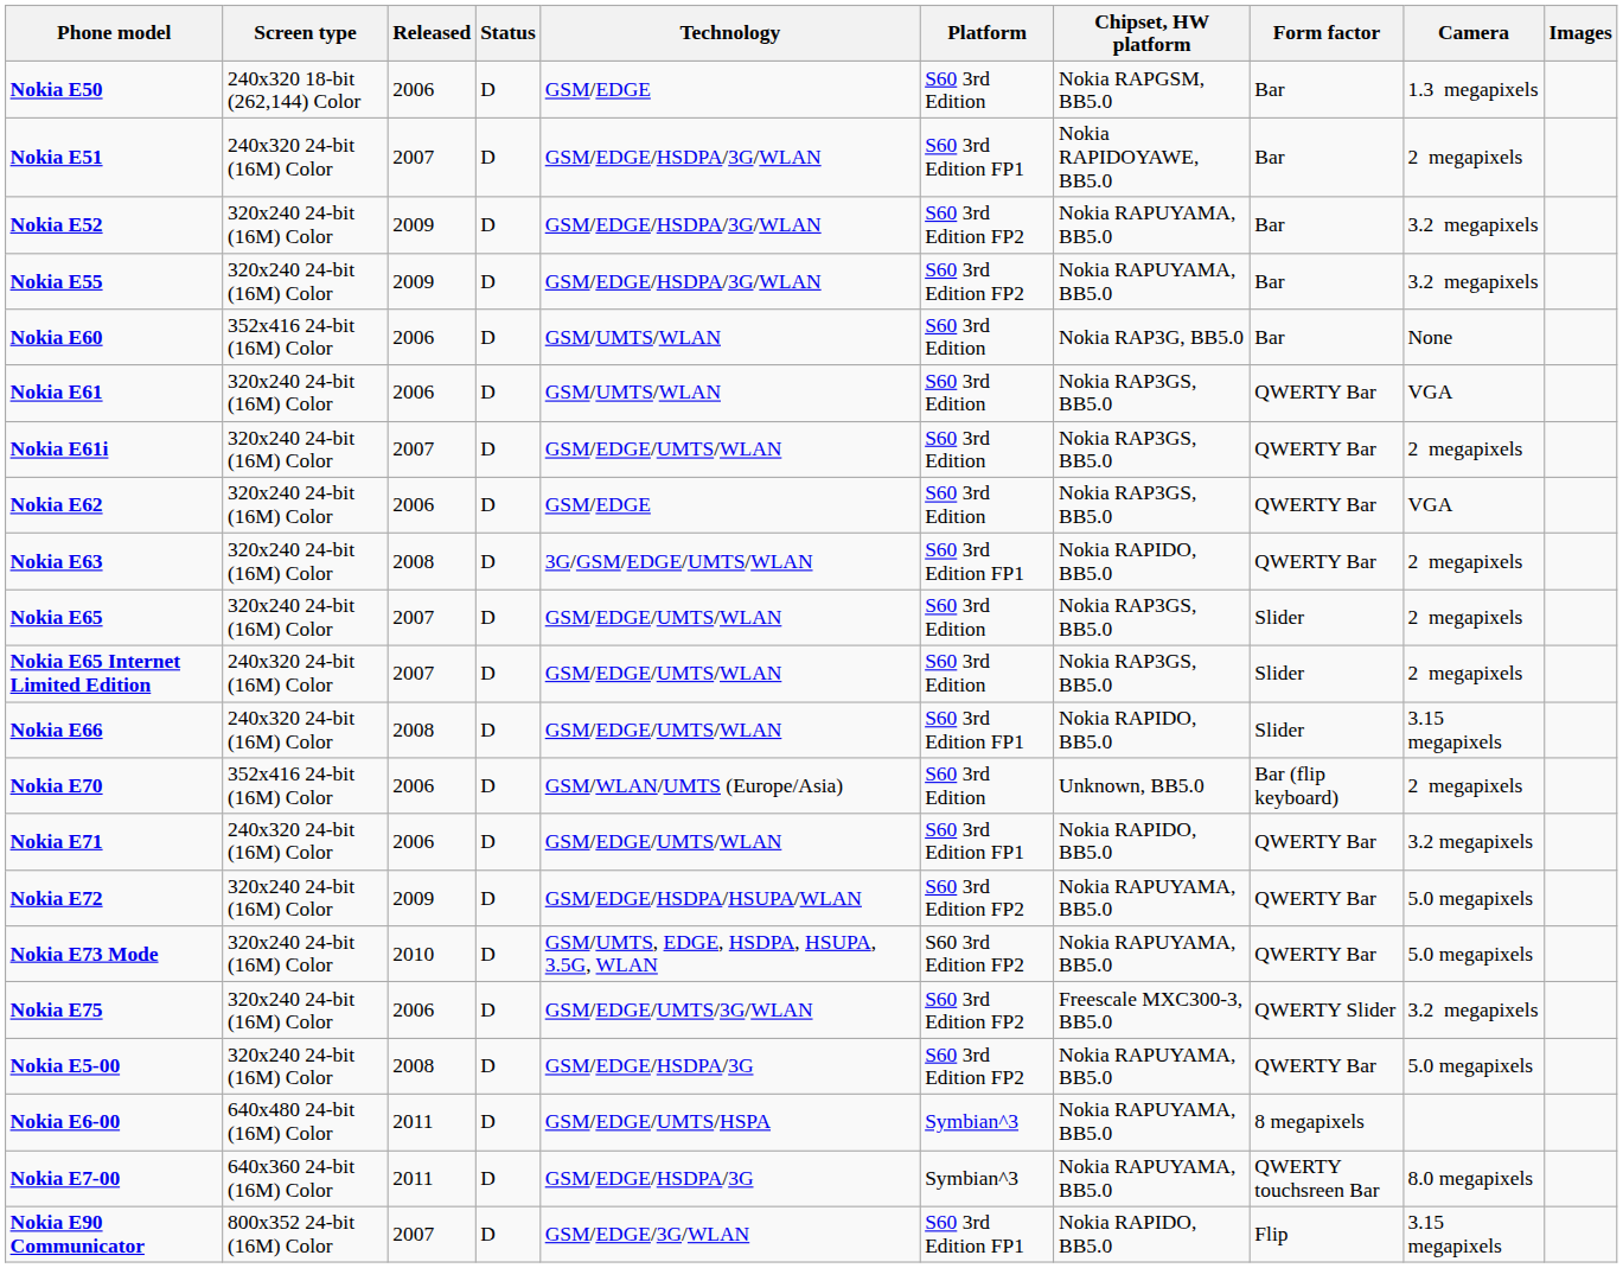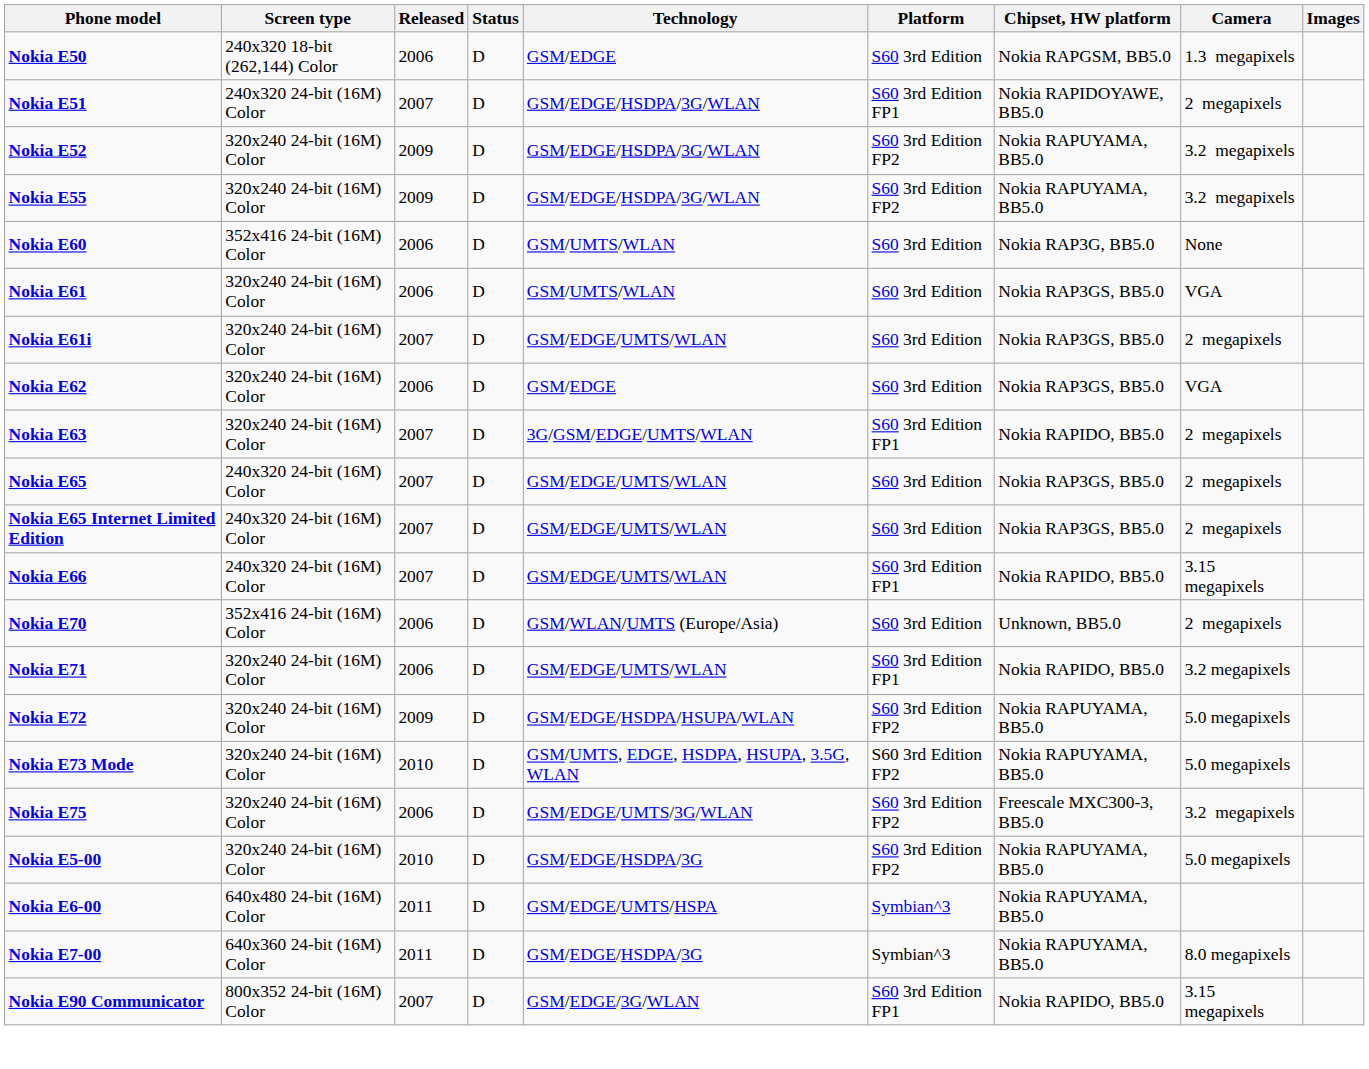- column: Form factor | Bar | Bar | Bar | Bar | Bar | QWERTY Bar | QWERTY Bar | QWERTY Bar | QWERTY Bar | Slider | Slider | Slider | Bar (flip keyboard) | QWERTY Bar | QWERTY Bar | QWERTY Bar | QWERTY Slider | QWERTY Bar | 8 megapixels | QWERTY touchsreen Bar | Flip
Nokia E63 | Released: 2008 -> 2007
Nokia E65 | Screen type: 320x240 24-bit (16M) Color -> 240x320 24-bit (16M) Color
Nokia E66 | Released: 2008 -> 2007
Nokia E71 | Screen type: 240x320 24-bit (16M) Color -> 320x240 24-bit (16M) Color
Nokia E5-00 | Released: 2008 -> 2010
